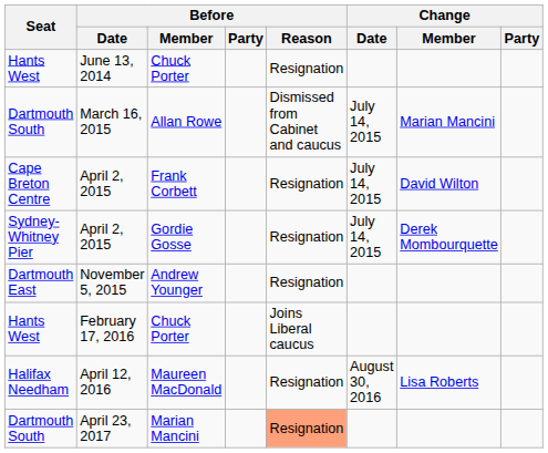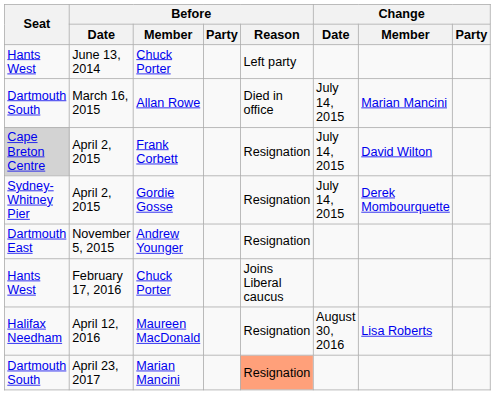June 13, 2014 | Before / Reason: Resignation -> Left party
March 16, 2015 | Before / Reason: Dismissed from Cabinet and caucus -> Died in office
April 2, 2015 / Frank Corbett | Seat: no background -> lightgrey background
